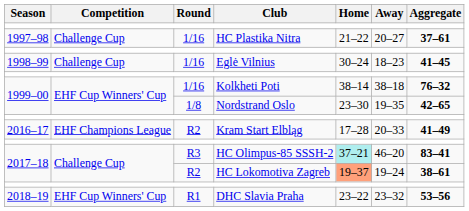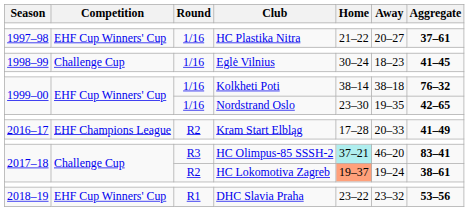HC Plastika Nitra | Competition: Challenge Cup -> EHF Cup Winners' Cup
Nordstrand Oslo | Round: 1/8 -> 1/16
